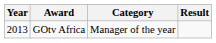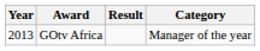columns swapped: Category <-> Result
